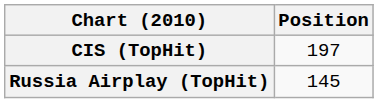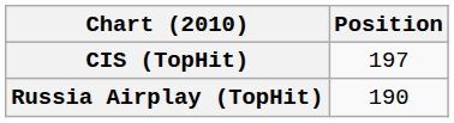Russia Airplay (TopHit) | Position: 145 -> 190
